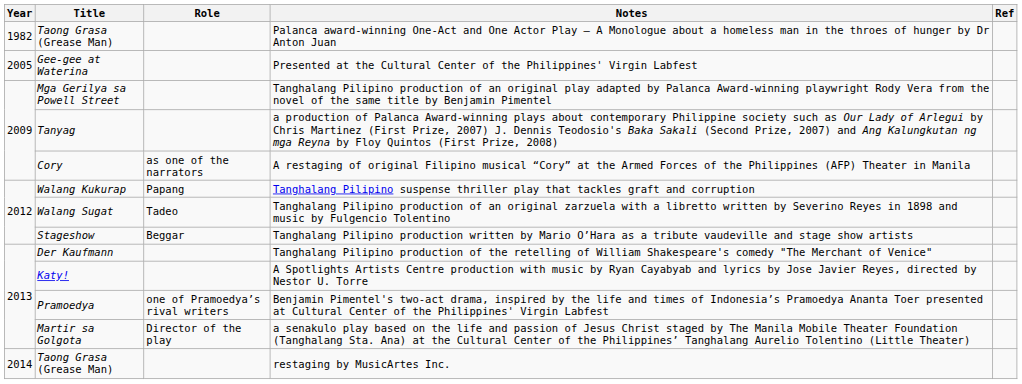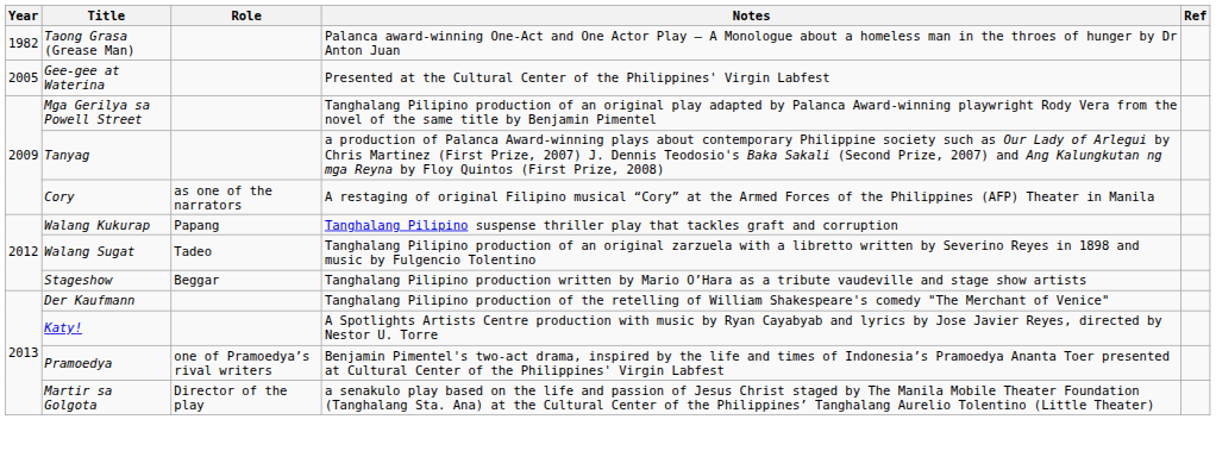- row: 2014 | Taong Grasa (Grease Man) | restaging by MusicArtes Inc.
